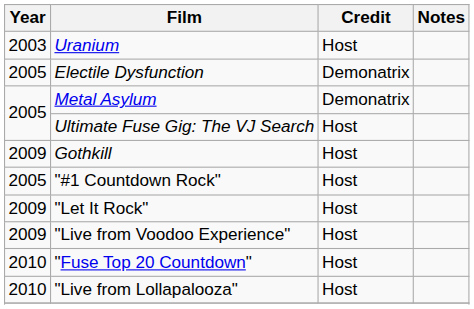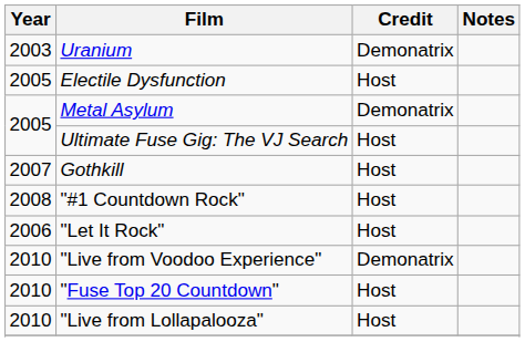Uranium | Credit: Host -> Demonatrix
Electile Dysfunction | Credit: Demonatrix -> Host
Gothkill | Year: 2009 -> 2007
"#1 Countdown Rock" | Year: 2005 -> 2008
"Let It Rock" | Year: 2009 -> 2006
"Live from Voodoo Experience" | Year: 2009 -> 2010
"Live from Voodoo Experience" | Credit: Host -> Demonatrix
